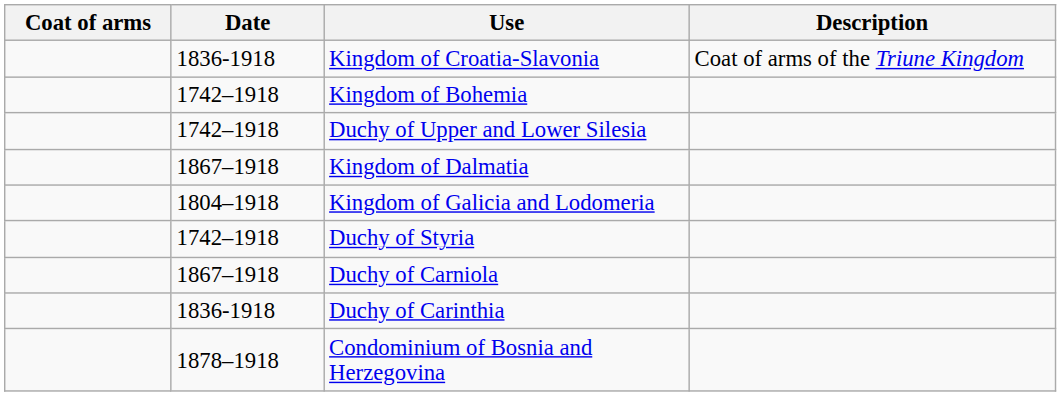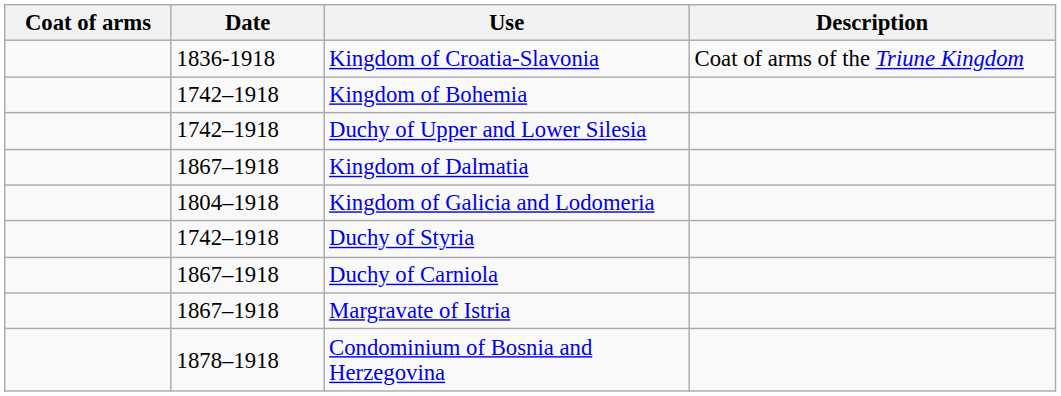- row: 1836-1918 | Duchy of Carinthia
+ row: 1867–1918 | Margravate of Istria
